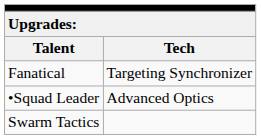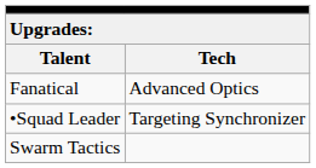Fanatical | column 2: Targeting Synchronizer -> Advanced Optics
•Squad Leader | column 2: Advanced Optics -> Targeting Synchronizer
